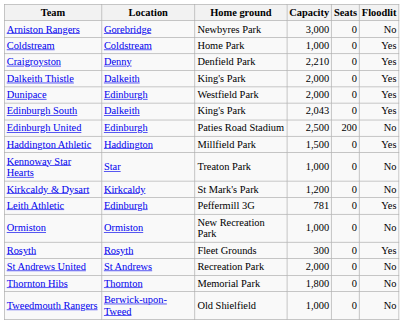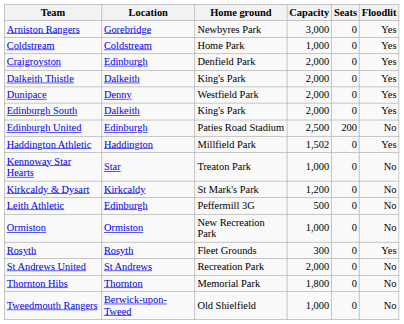Arniston Rangers | Floodlit: No -> Yes
Craigroyston | Location: Denny -> Edinburgh
Craigroyston | Capacity: 2,210 -> 2,000
Dunipace | Location: Edinburgh -> Denny
Edinburgh South | Capacity: 2,043 -> 2,000
Haddington Athletic | Capacity: 1,500 -> 1,502
Leith Athletic | Capacity: 781 -> 500
Leith Athletic | Floodlit: Yes -> No
